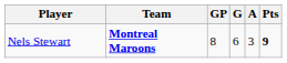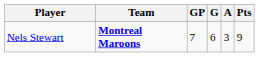Nels Stewart | GP: 8 -> 7
Nels Stewart | Pts: bold -> normal
